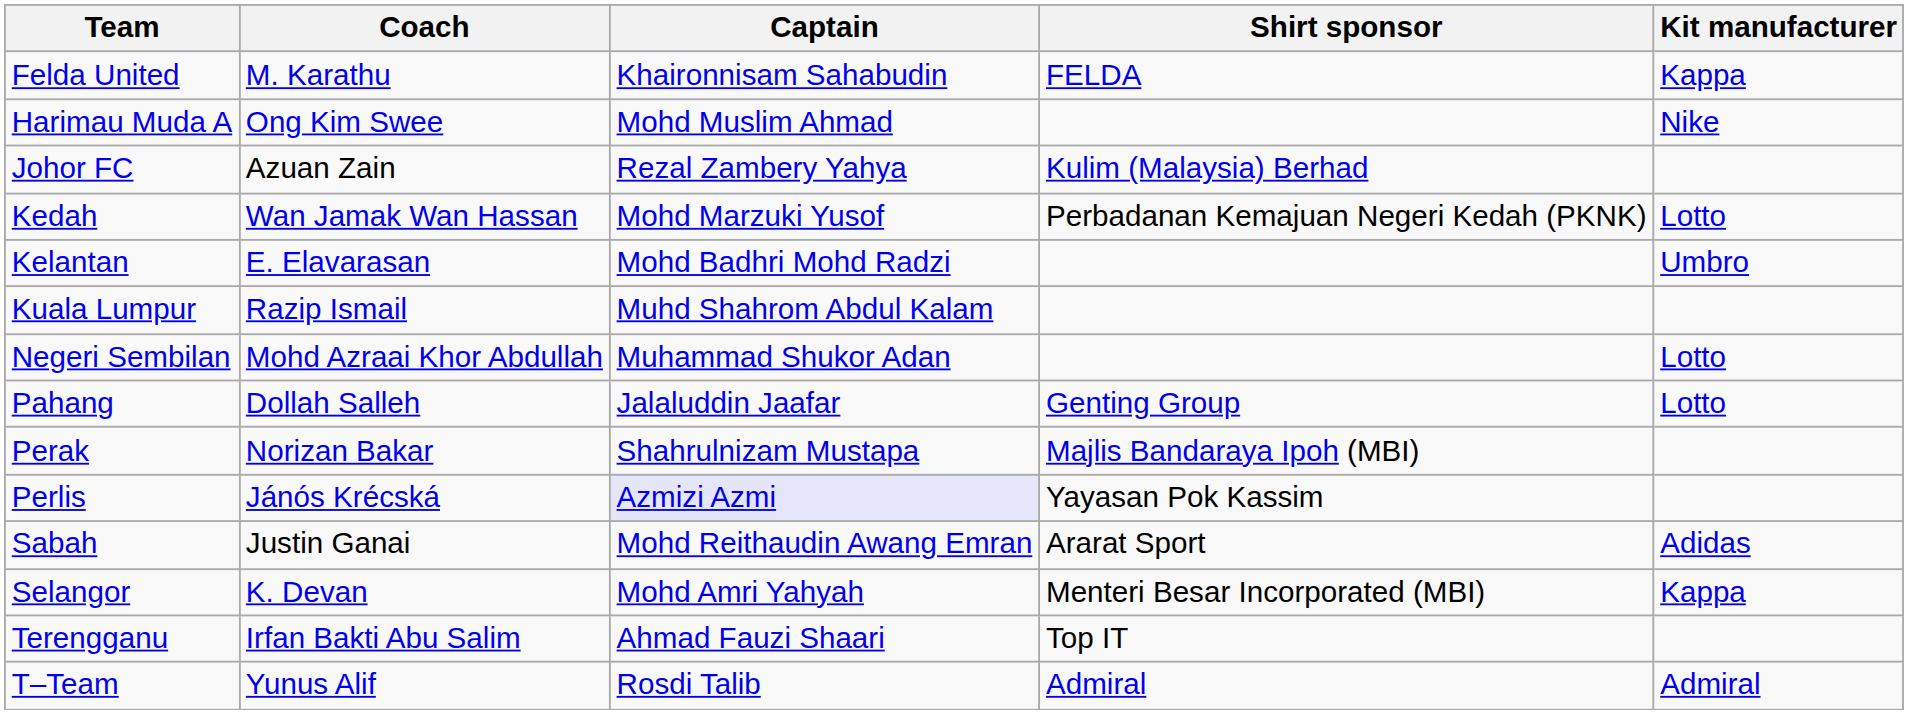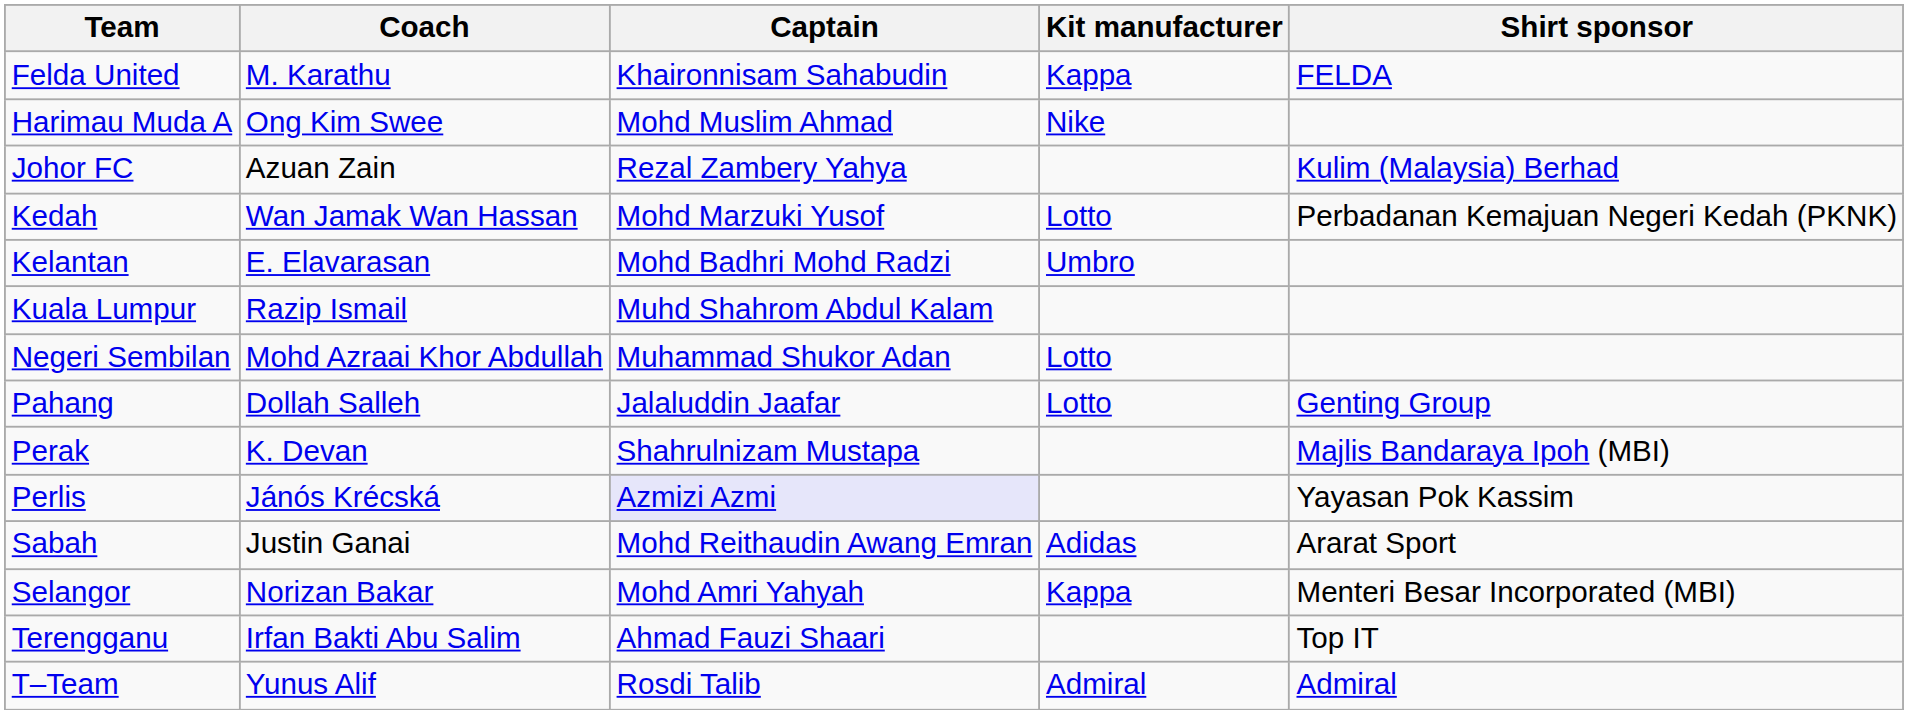columns swapped: Kit manufacturer <-> Shirt sponsor
Perak | Coach: Norizan Bakar -> K. Devan
Selangor | Coach: K. Devan -> Norizan Bakar
